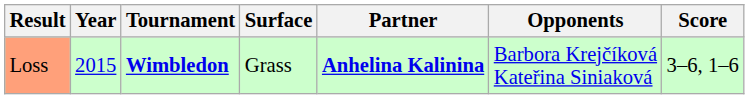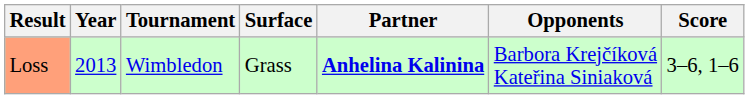Loss | Year: 2015 -> 2013
Loss | Tournament: bold -> normal
